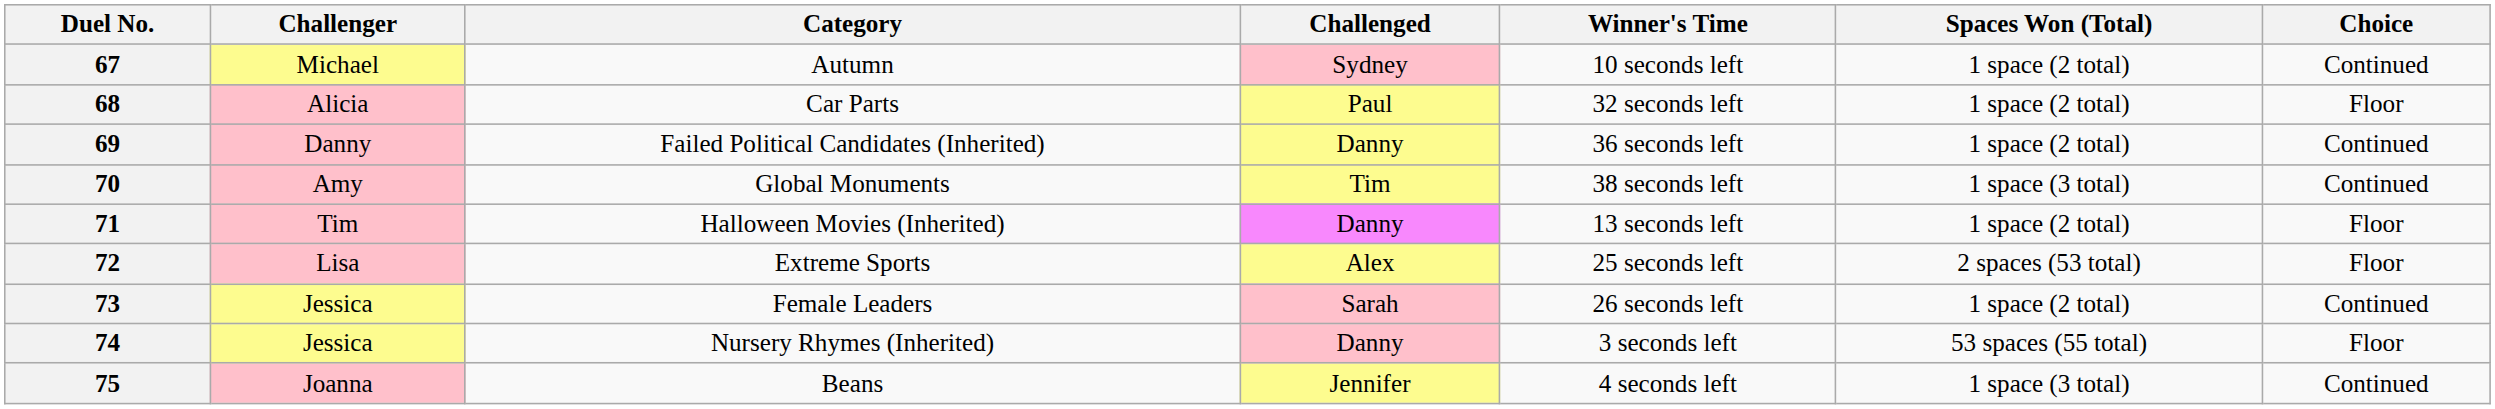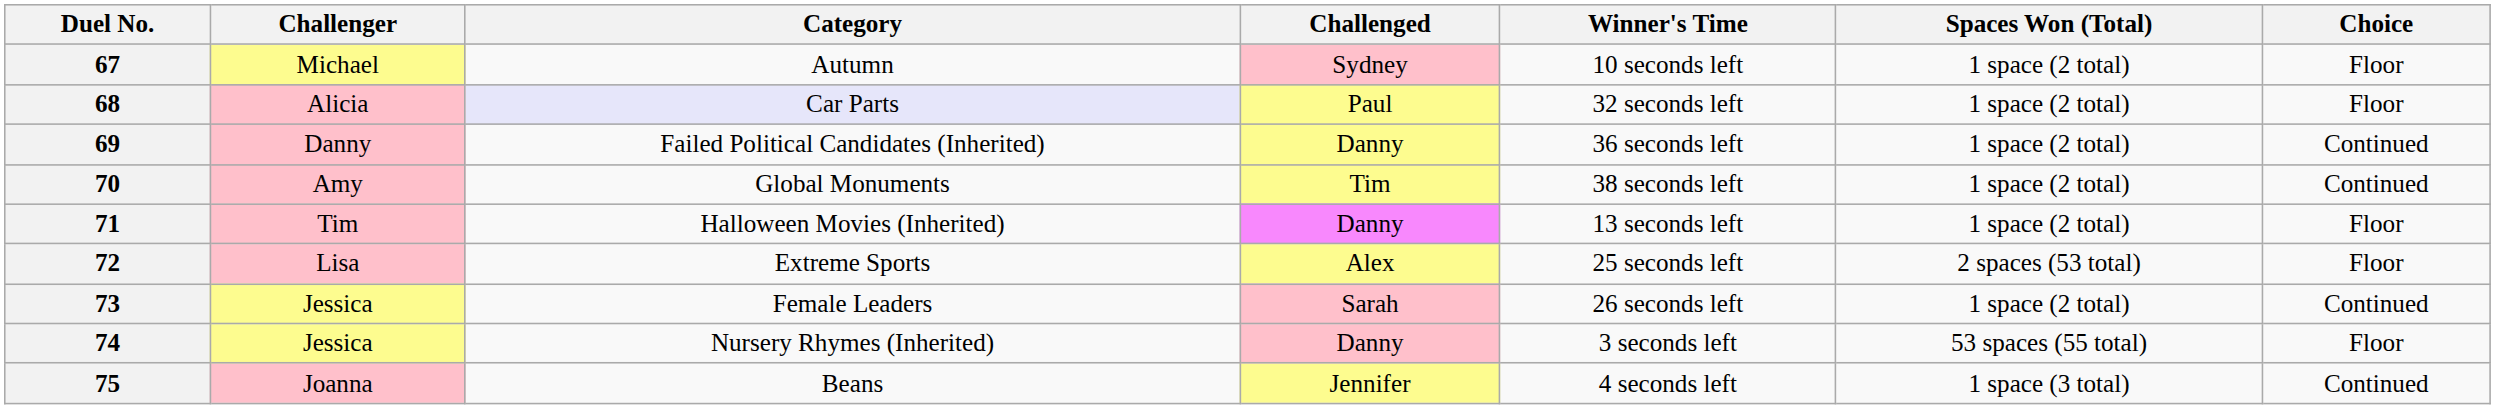67 | Choice: Continued -> Floor
68 | Category: no background -> lavender background
70 | Spaces Won (Total): 1 space (3 total) -> 1 space (2 total)
